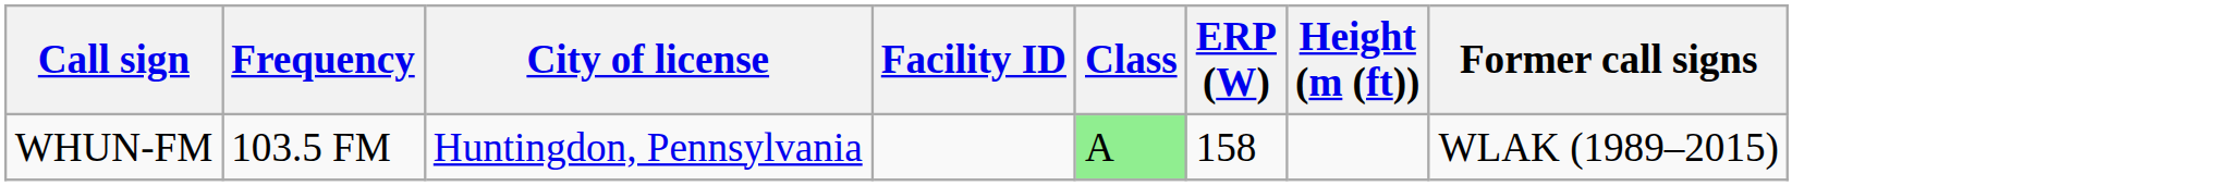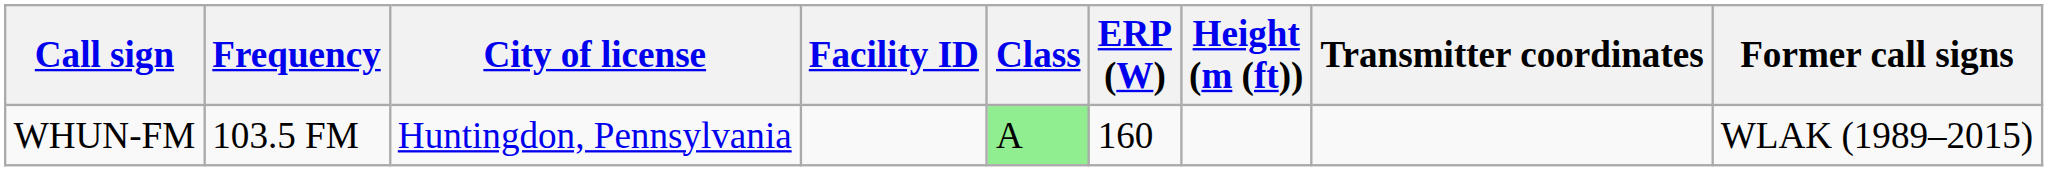+ column: Transmitter coordinates
WHUN-FM | ERP (W): 158 -> 160
